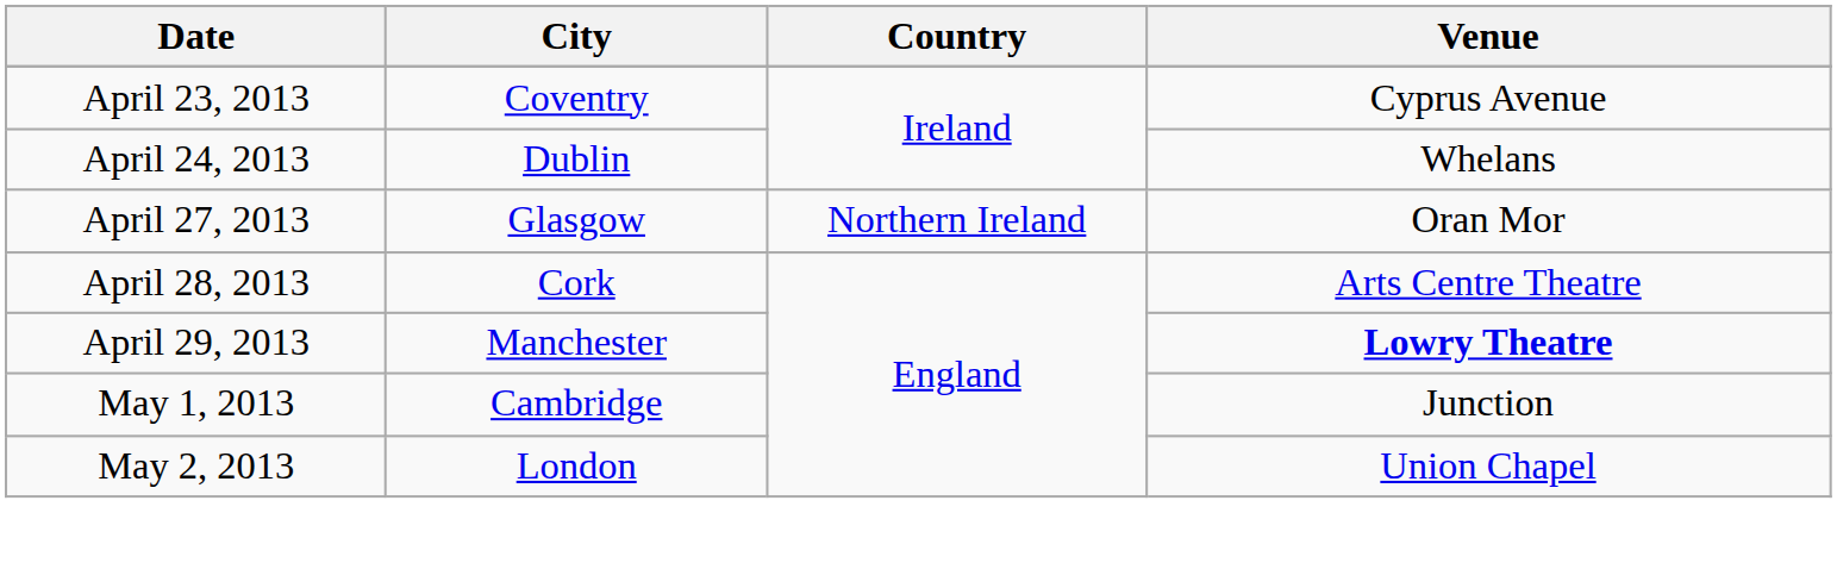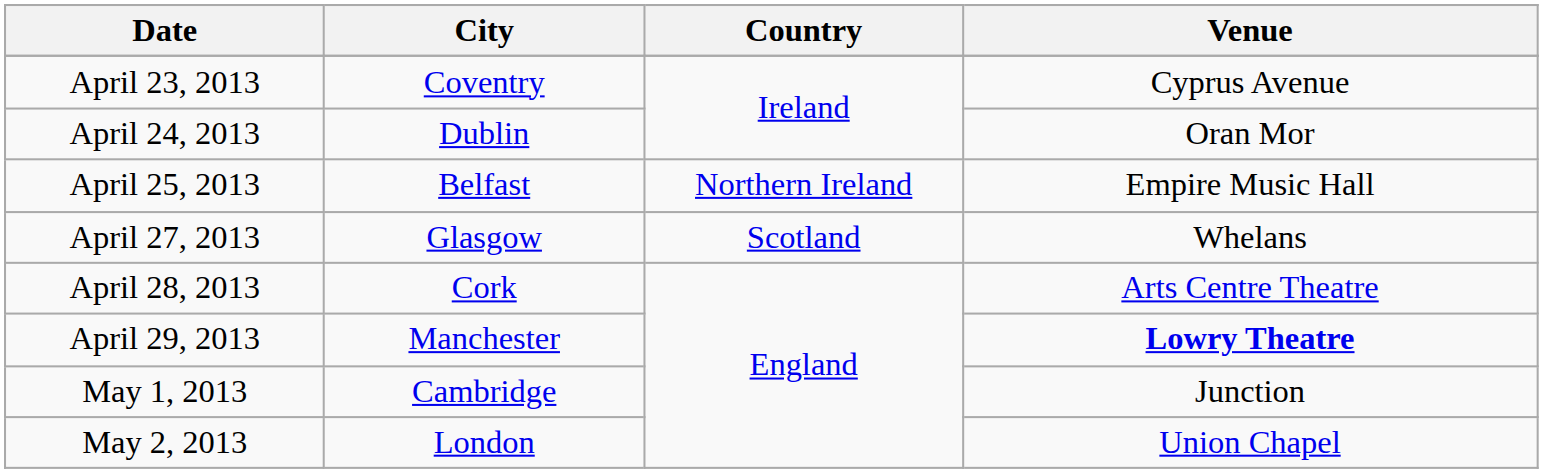April 24, 2013 | Venue: Whelans -> Oran Mor
+ row: April 25, 2013 | Belfast | Northern Ireland | Empire Music Hall
April 27, 2013 | Country: Northern Ireland -> Scotland
April 27, 2013 | Venue: Oran Mor -> Whelans
